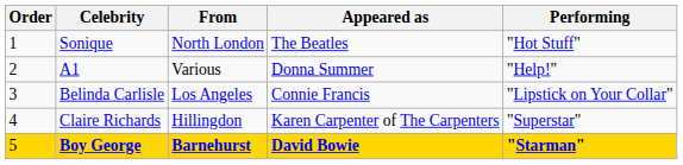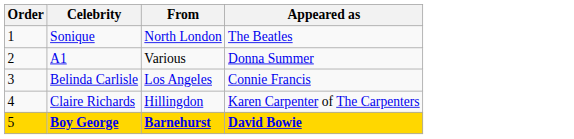- column: Performing | "Hot Stuff" | "Help!" | "Lipstick on Your Collar" | "Superstar" | "Starman"
